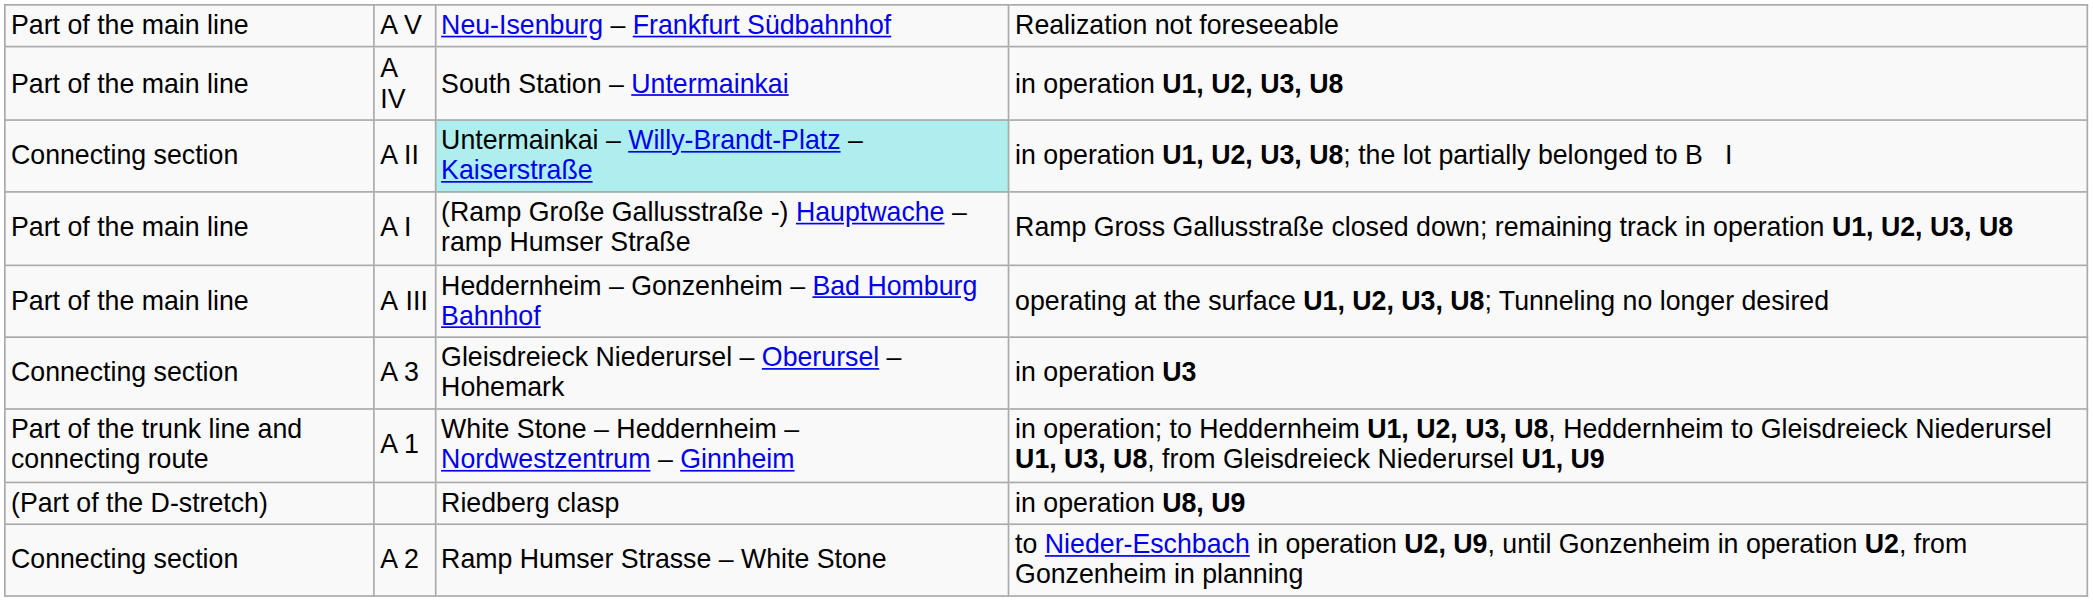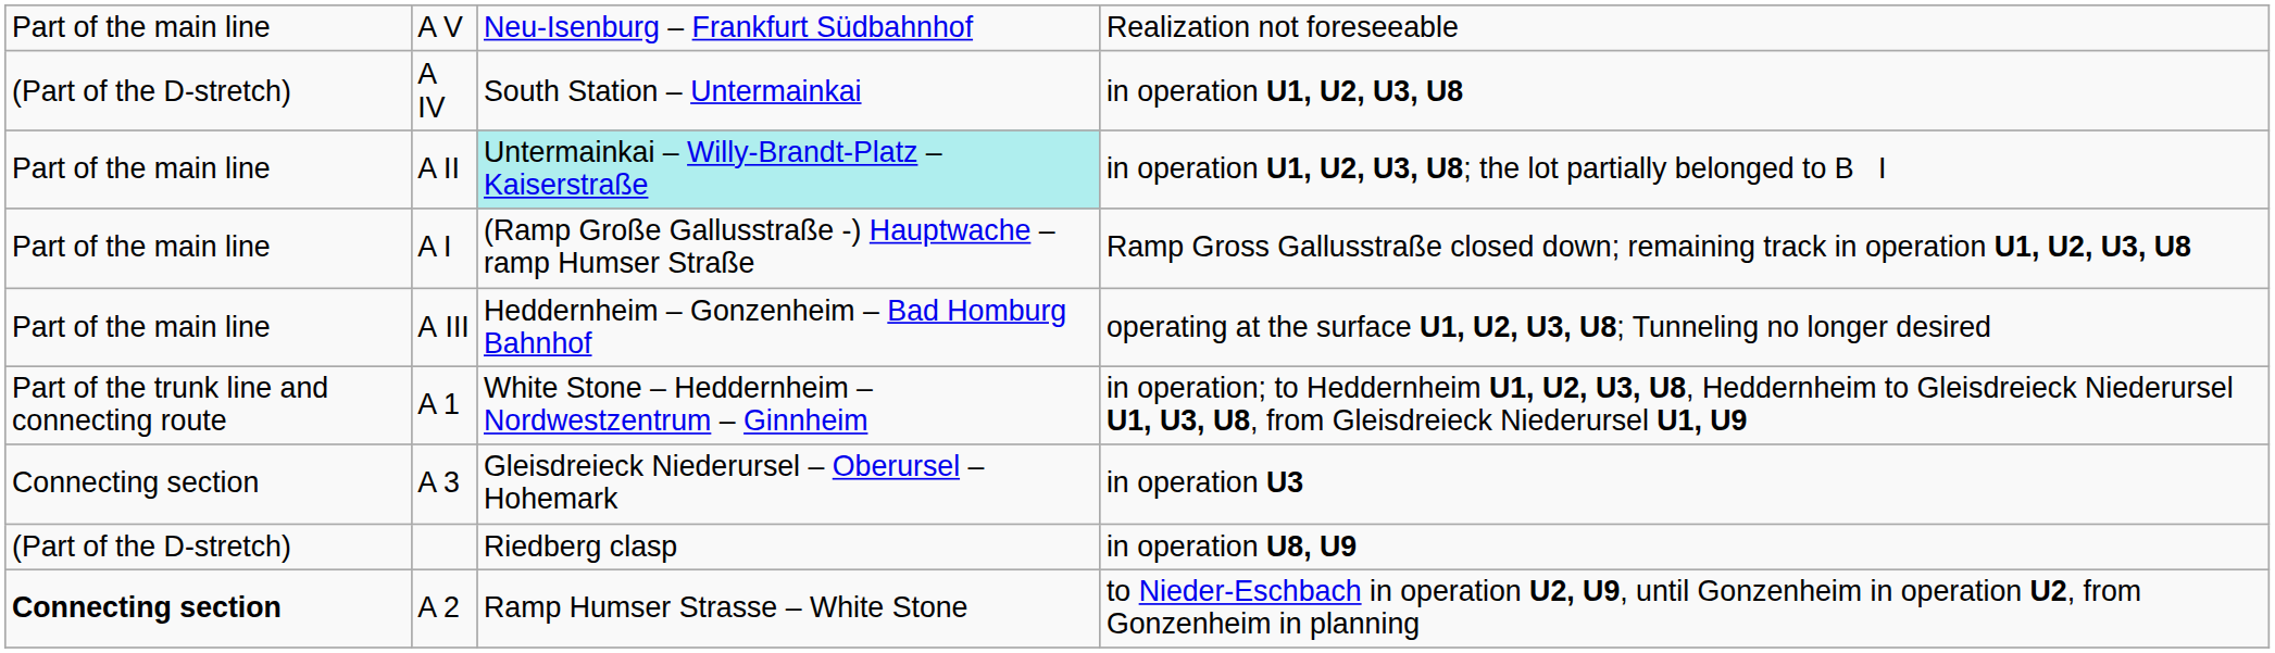A IV | column 1: Part of the main line -> (Part of the D-stretch)
A II | column 1: Connecting section -> Part of the main line
rows swapped: A 1 <-> A 3
A 2 | column 1: normal -> bold
